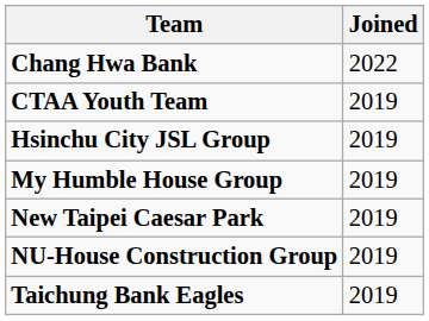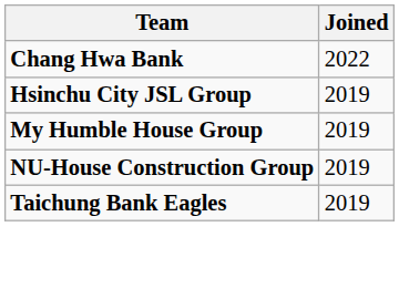- row: CTAA Youth Team | 2019
- row: New Taipei Caesar Park | 2019
